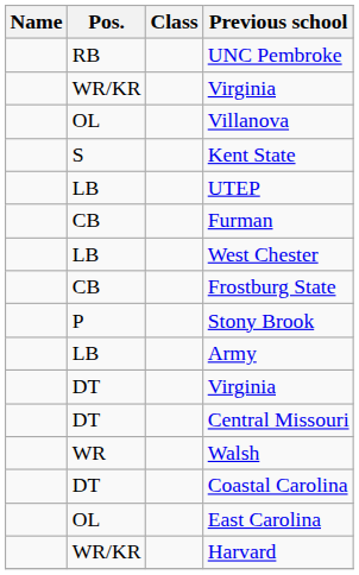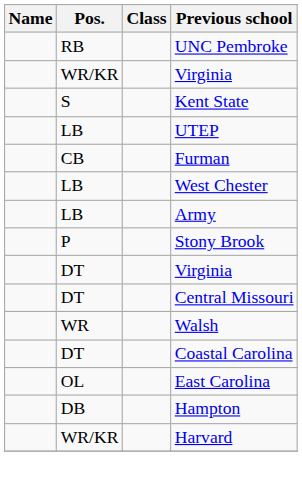- row: OL | Villanova
- row: CB | Frostburg State
rows swapped: Army <-> Stony Brook
+ row: DB | Hampton
